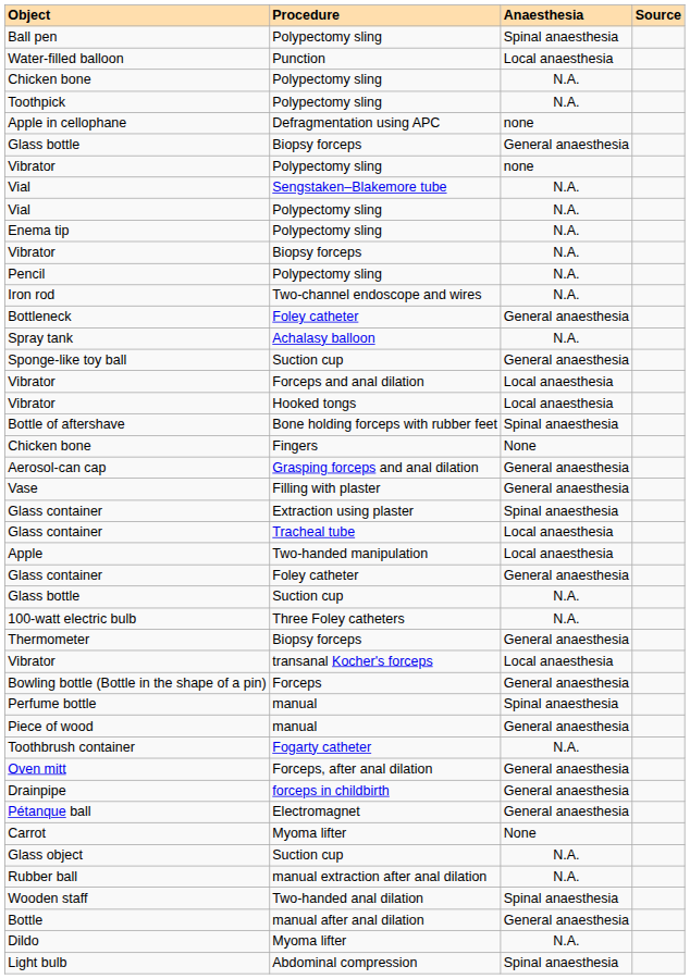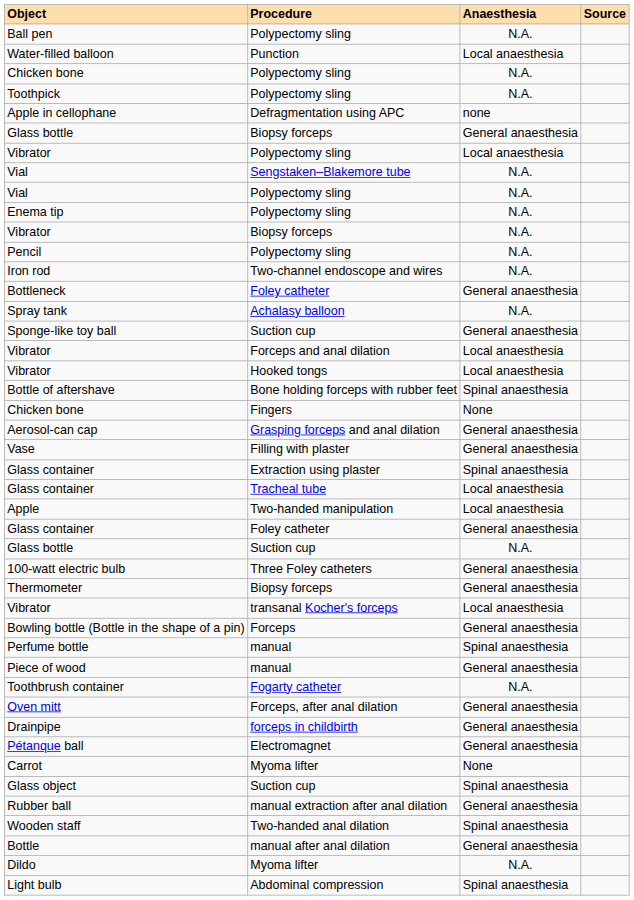Ball pen | Anaesthesia: Spinal anaesthesia -> N.A.
Vibrator / Polypectomy sling | Anaesthesia: none -> Local anaesthesia
100-watt electric bulb | Anaesthesia: N.A. -> General anaesthesia
Glass object | Anaesthesia: N.A. -> Spinal anaesthesia
Rubber ball | Anaesthesia: N.A. -> General anaesthesia
